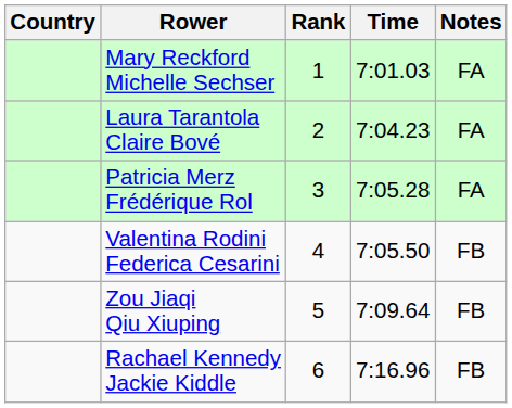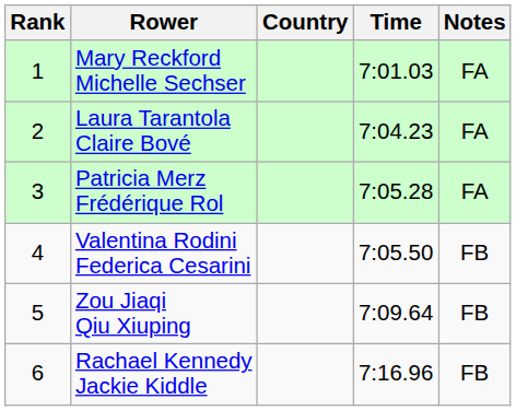columns swapped: Rank <-> Country
